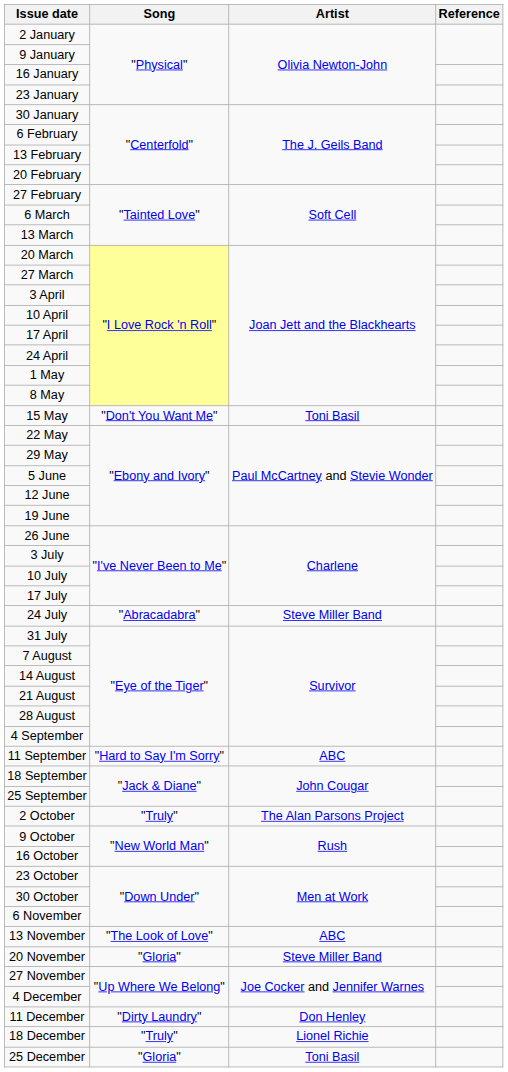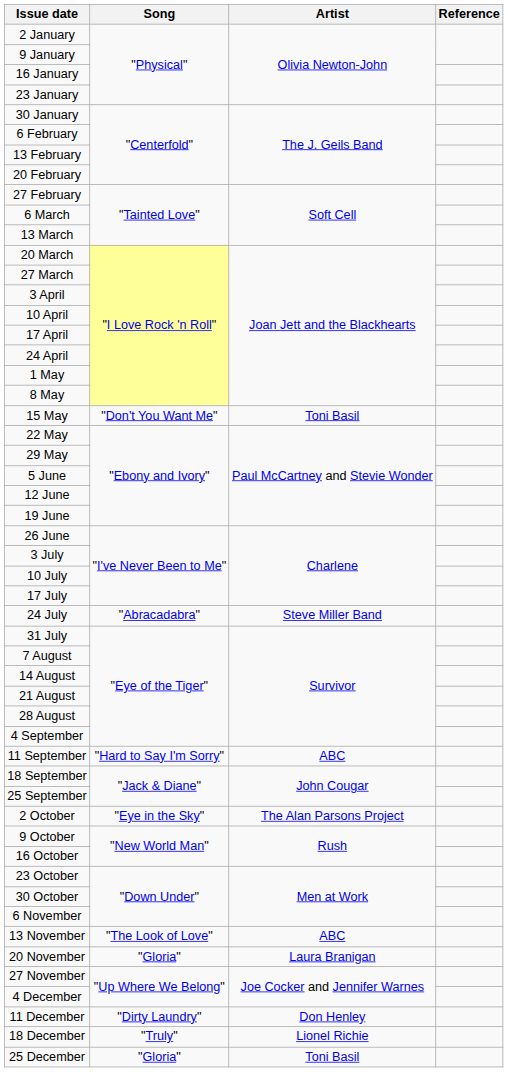2 October | Song: "Truly" -> "Eye in the Sky"
20 November | Artist: Steve Miller Band -> Laura Branigan
